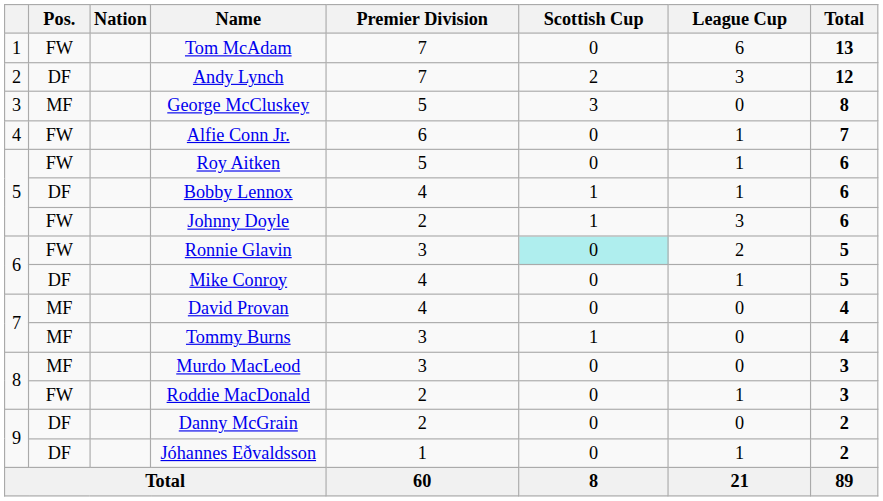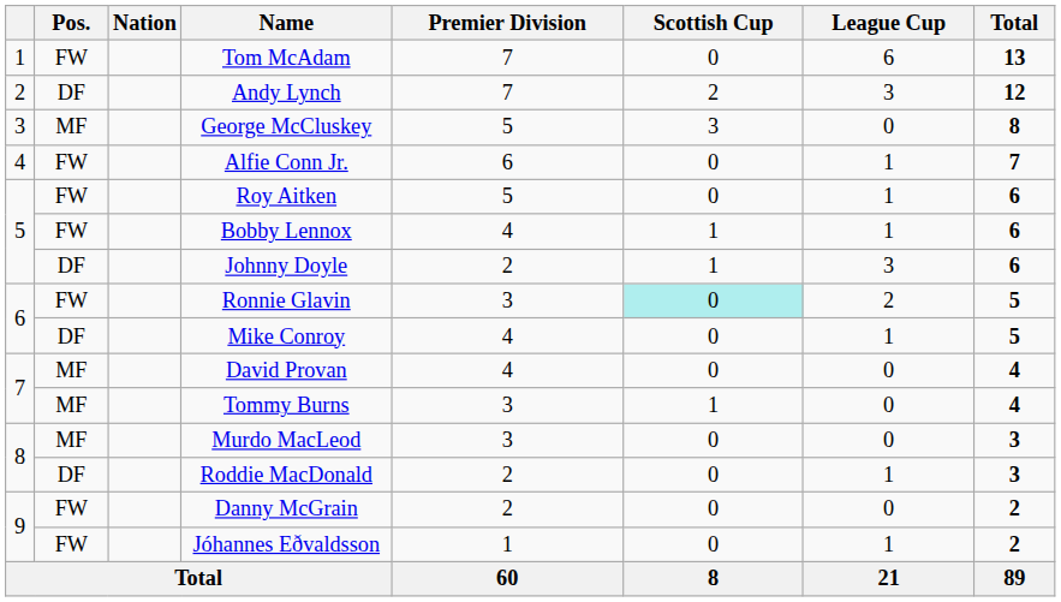Bobby Lennox | Pos.: DF -> FW
Johnny Doyle | Pos.: FW -> DF
Roddie MacDonald | Pos.: FW -> DF
Danny McGrain | Pos.: DF -> FW
Jóhannes Eðvaldsson | Pos.: DF -> FW
